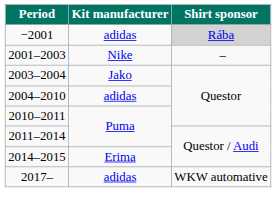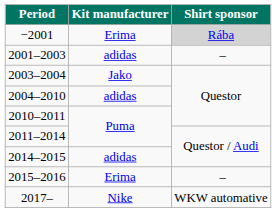−2001 | Kit manufacturer: adidas -> Erima
2001–2003 | Kit manufacturer: Nike -> adidas
2014–2015 | Kit manufacturer: Erima -> adidas
+ row: 2015–2016 | Erima | –
2017– | Kit manufacturer: adidas -> Nike
